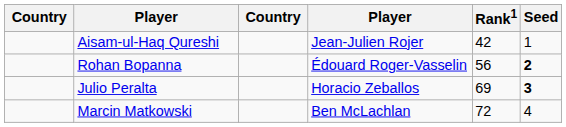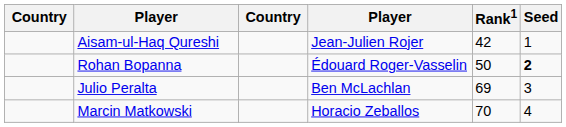Rohan Bopanna | Rank1: 56 -> 50
Julio Peralta | column 4: Horacio Zeballos -> Ben McLachlan
Julio Peralta | Seed: bold -> normal
Marcin Matkowski | column 4: Ben McLachlan -> Horacio Zeballos
Marcin Matkowski | Rank1: 72 -> 70
